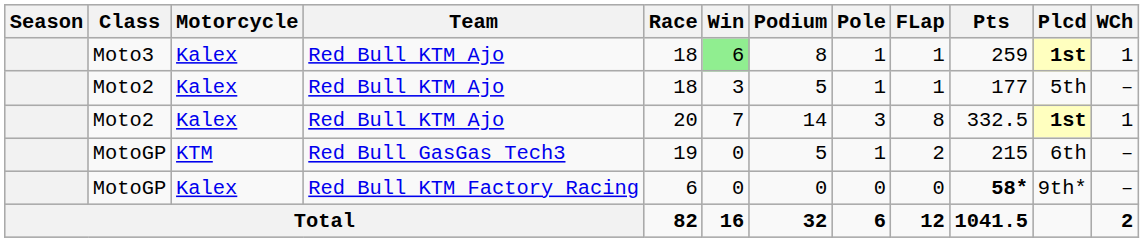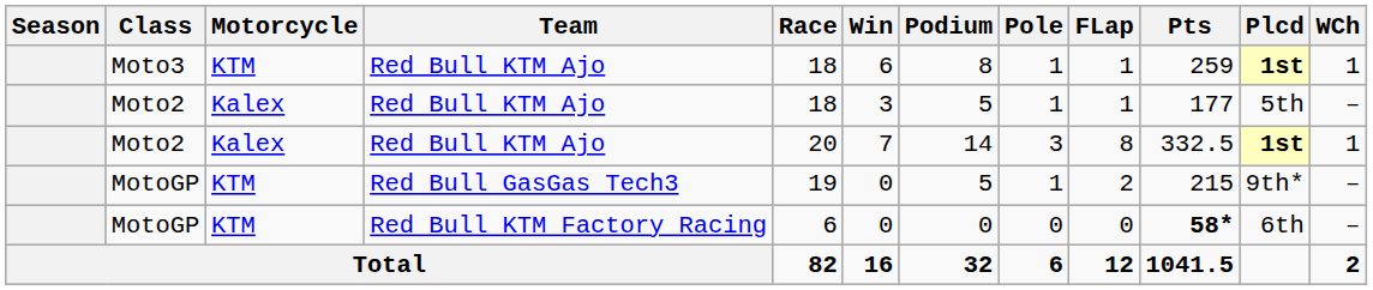Moto3 | Motorcycle: Kalex -> KTM
Moto3 | Win: lightgreen background -> no background
MotoGP / Red Bull GasGas Tech3 | Plcd: 6th -> 9th*
MotoGP / Red Bull KTM Factory Racing | Motorcycle: Kalex -> KTM
MotoGP / Red Bull KTM Factory Racing | Plcd: 9th* -> 6th
